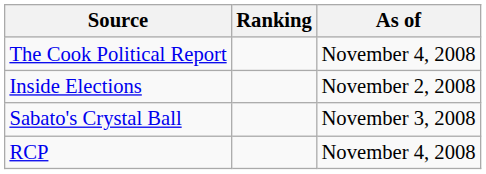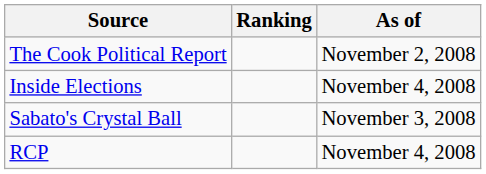The Cook Political Report | As of: November 4, 2008 -> November 2, 2008
Inside Elections | As of: November 2, 2008 -> November 4, 2008
